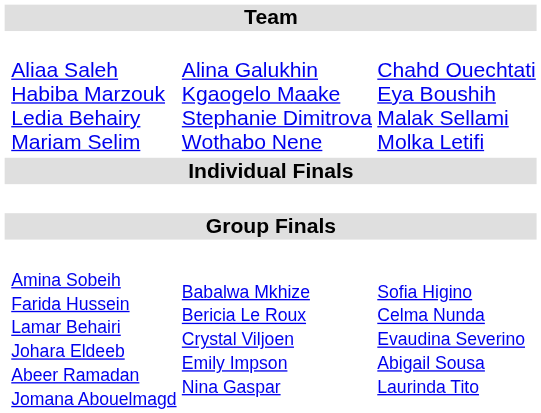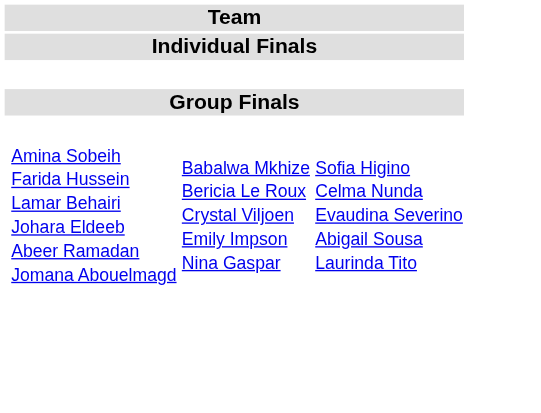- row: Aliaa Saleh Habiba Marzouk Ledia Behairy Mariam Selim | Alina Galukhin Kgaogelo Maake Stephanie Dimitrova Wothabo Nene | Chahd Ouechtati Eya Boushih Malak Sellami Molka Letifi
